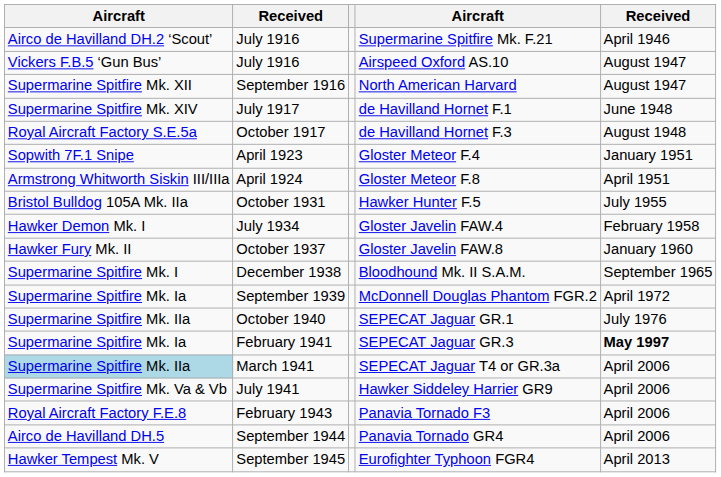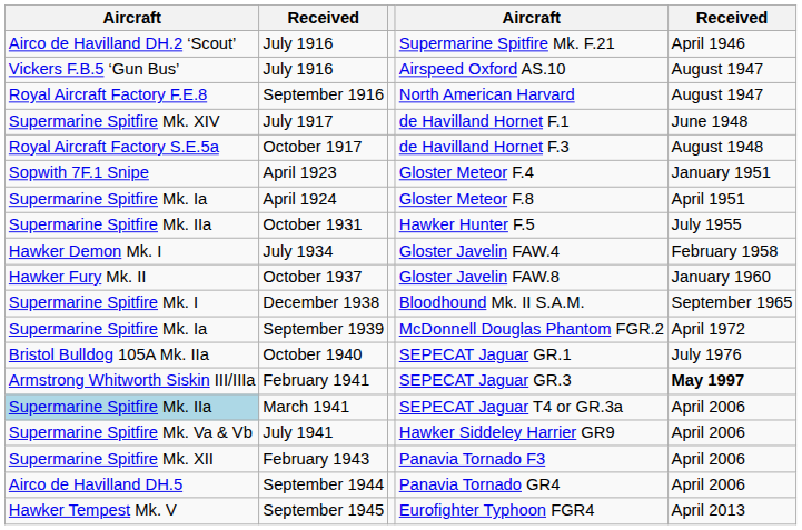North American Harvard | column 1: Supermarine Spitfire Mk. XII -> Royal Aircraft Factory F.E.8
Gloster Meteor F.8 | column 1: Armstrong Whitworth Siskin III/IIIa -> Supermarine Spitfire Mk. Ia
Hawker Hunter F.5 | column 1: Bristol Bulldog 105A Mk. IIa -> Supermarine Spitfire Mk. IIa
SEPECAT Jaguar GR.1 | column 1: Supermarine Spitfire Mk. IIa -> Bristol Bulldog 105A Mk. IIa
SEPECAT Jaguar GR.3 | column 1: Supermarine Spitfire Mk. Ia -> Armstrong Whitworth Siskin III/IIIa
Panavia Tornado F3 | column 1: Royal Aircraft Factory F.E.8 -> Supermarine Spitfire Mk. XII
